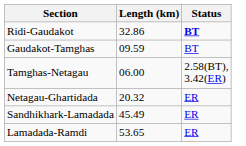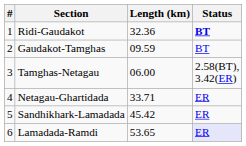+ column: # | 1 | 2 | 3 | 4 | 5 | 6
Ridi-Gaudakot | Length (km): 32.86 -> 32.36
Netagau-Ghartidada | Length (km): 20.32 -> 33.71
Sandhikhark-Lamadada | Length (km): 45.49 -> 45.42
Lamadada-Ramdi | Status: no background -> lavender background
